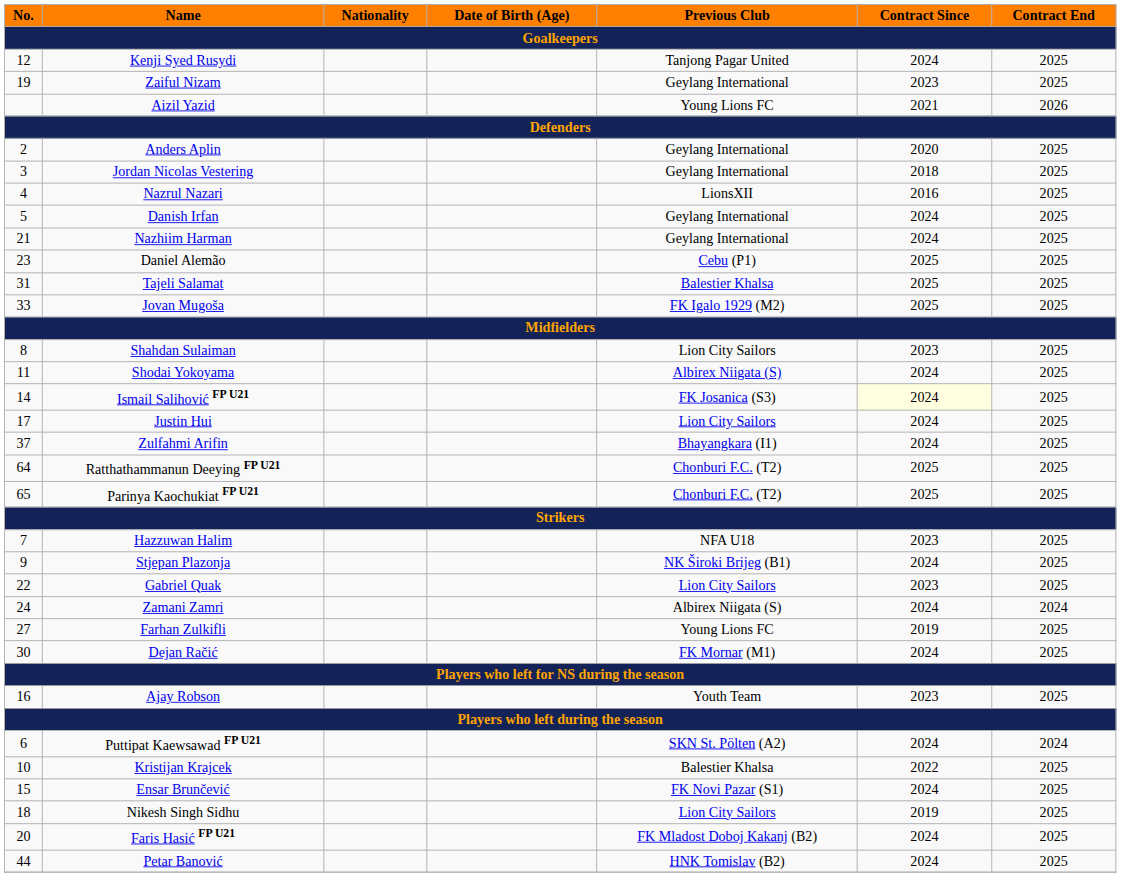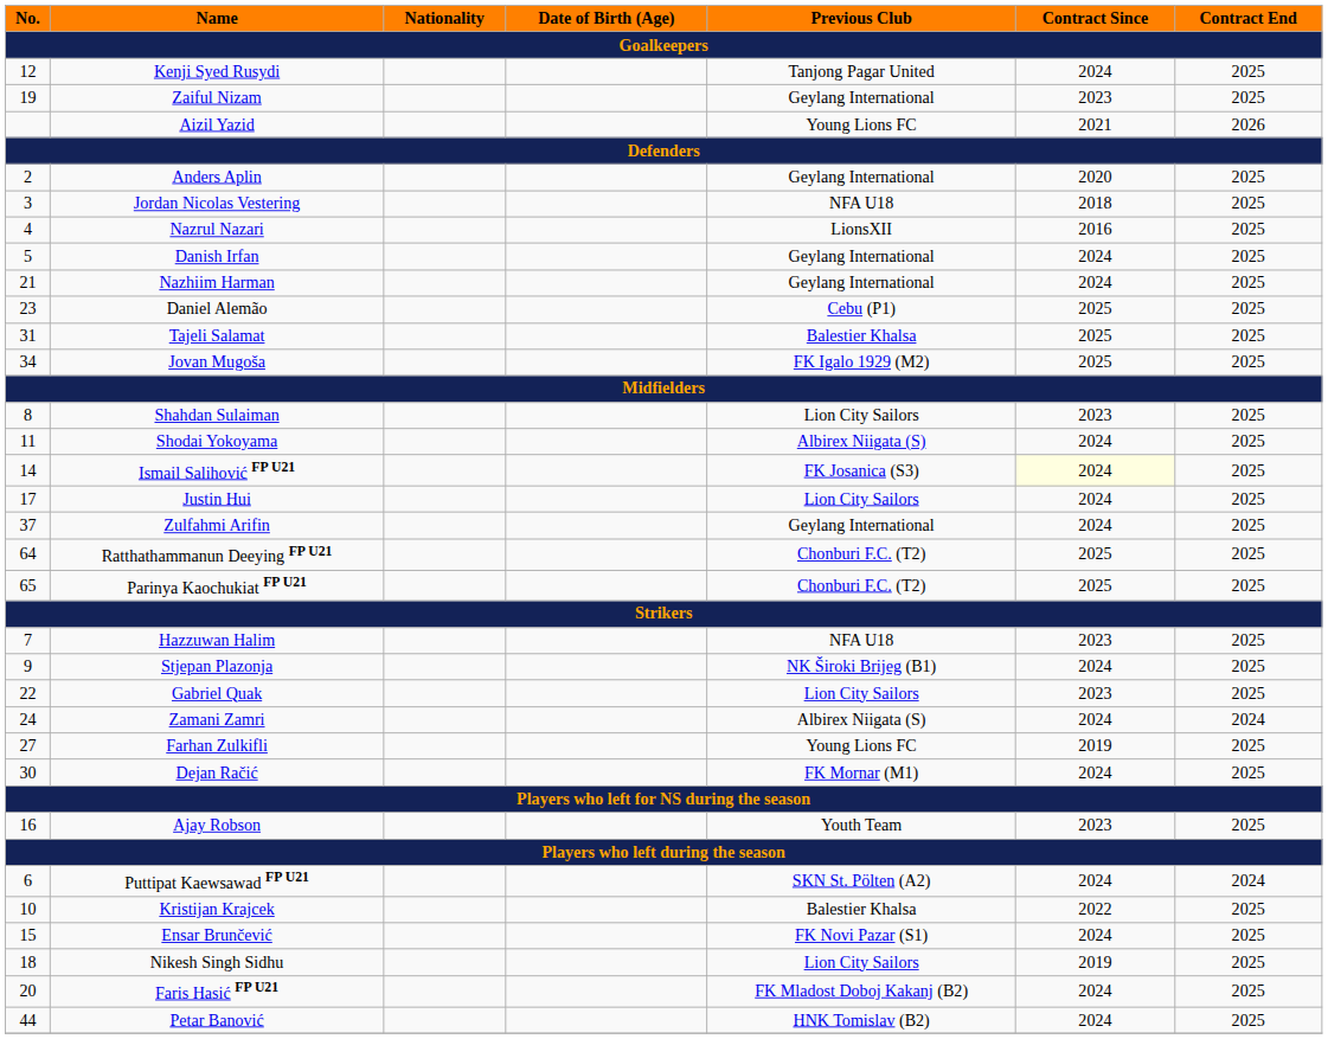Jordan Nicolas Vestering | Previous Club: Geylang International -> NFA U18
Jovan Mugoša | No.: 33 -> 34
Zulfahmi Arifin | Previous Club: Bhayangkara (I1) -> Geylang International
